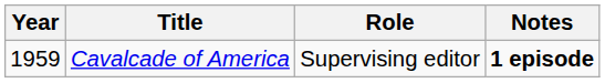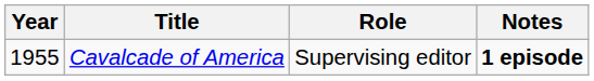Cavalcade of America | Year: 1959 -> 1955
